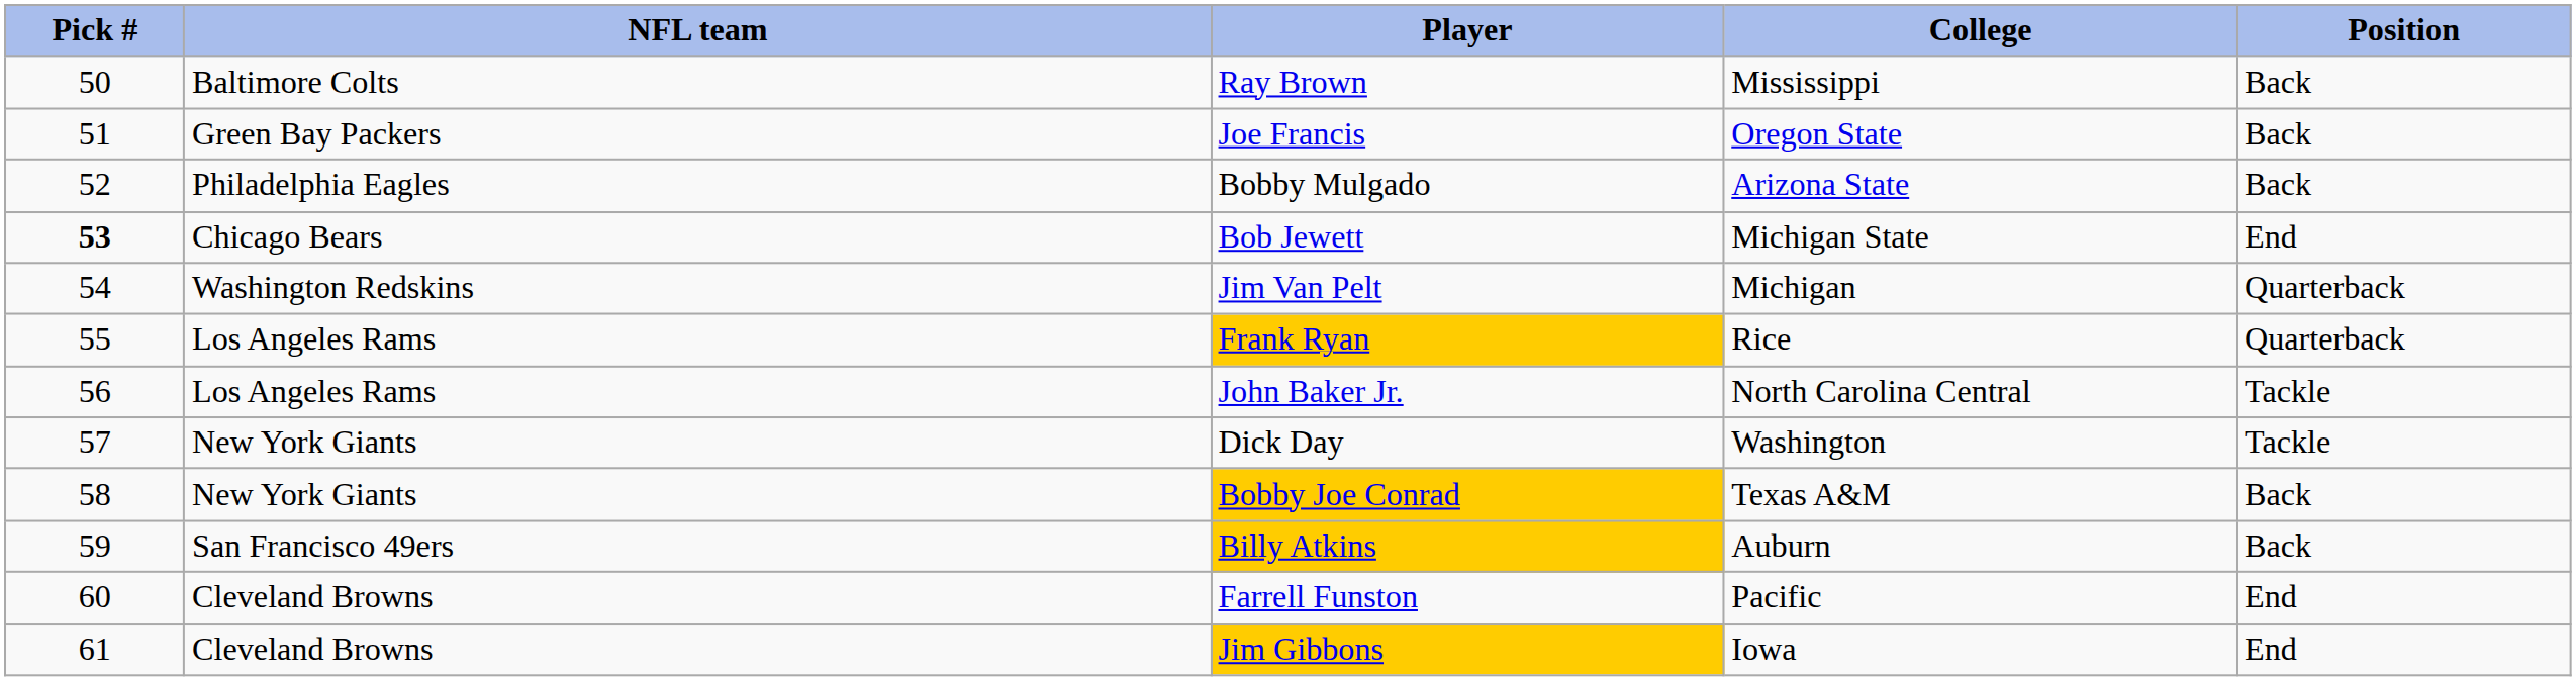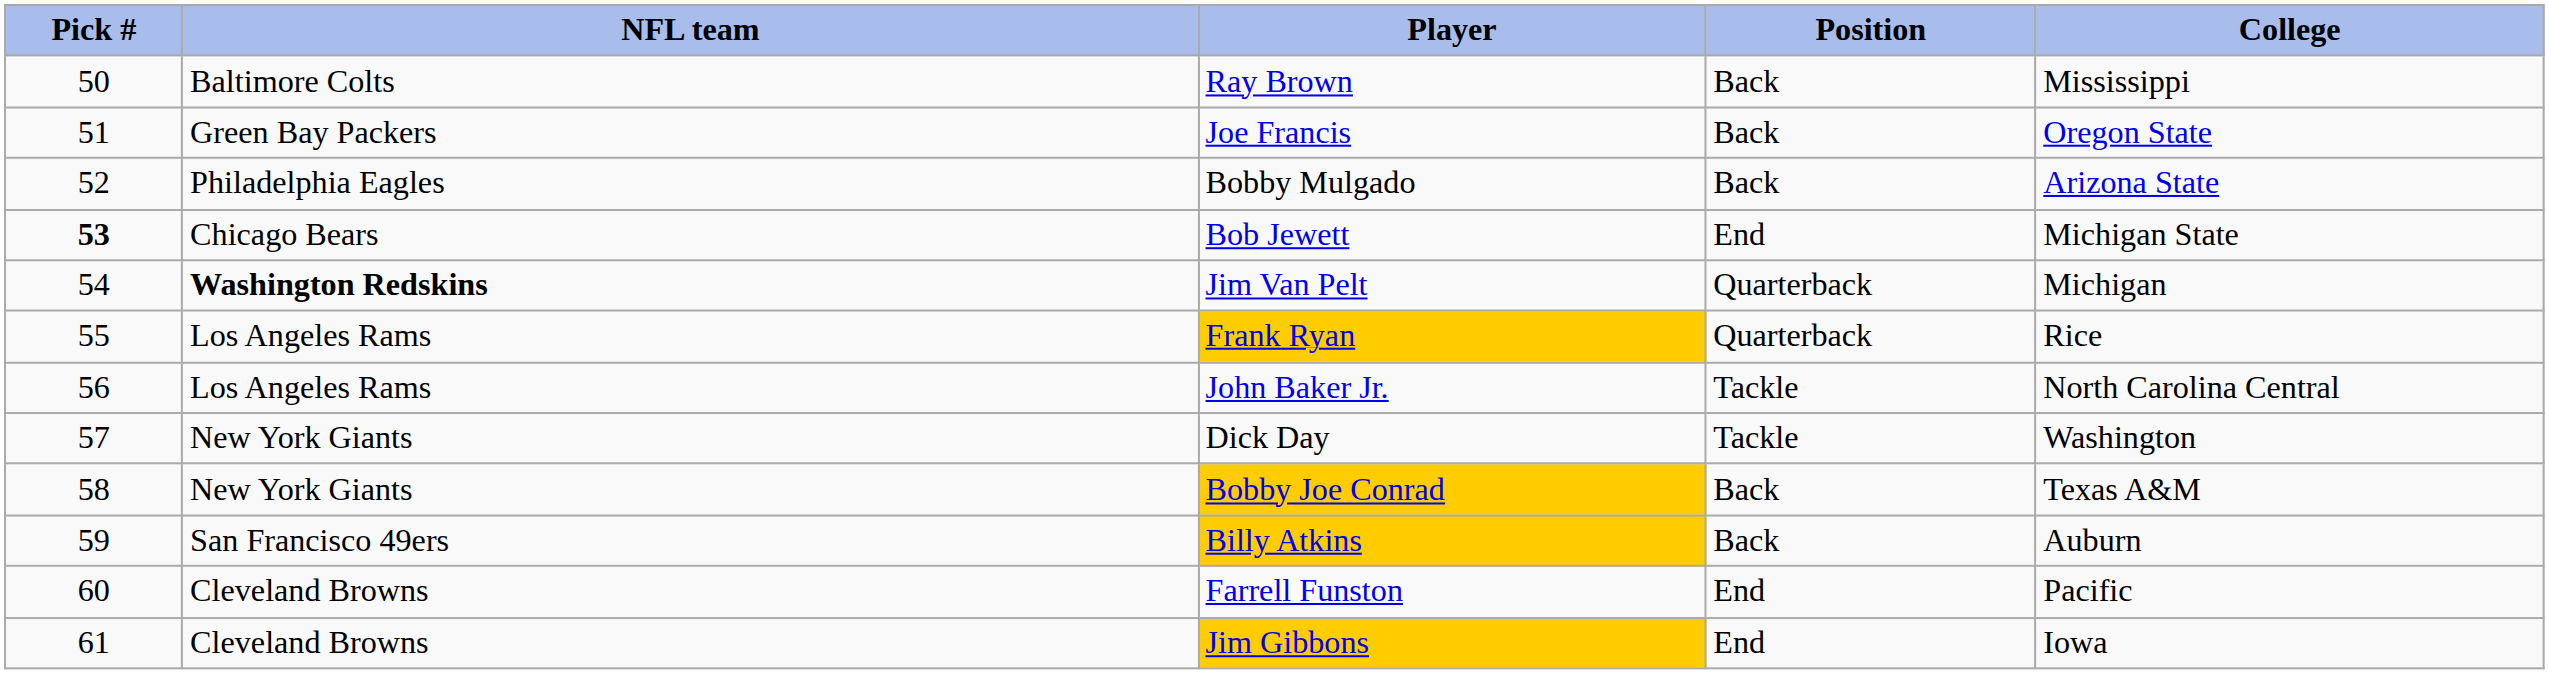columns swapped: Position <-> College
Jim Van Pelt | NFL team: normal -> bold
